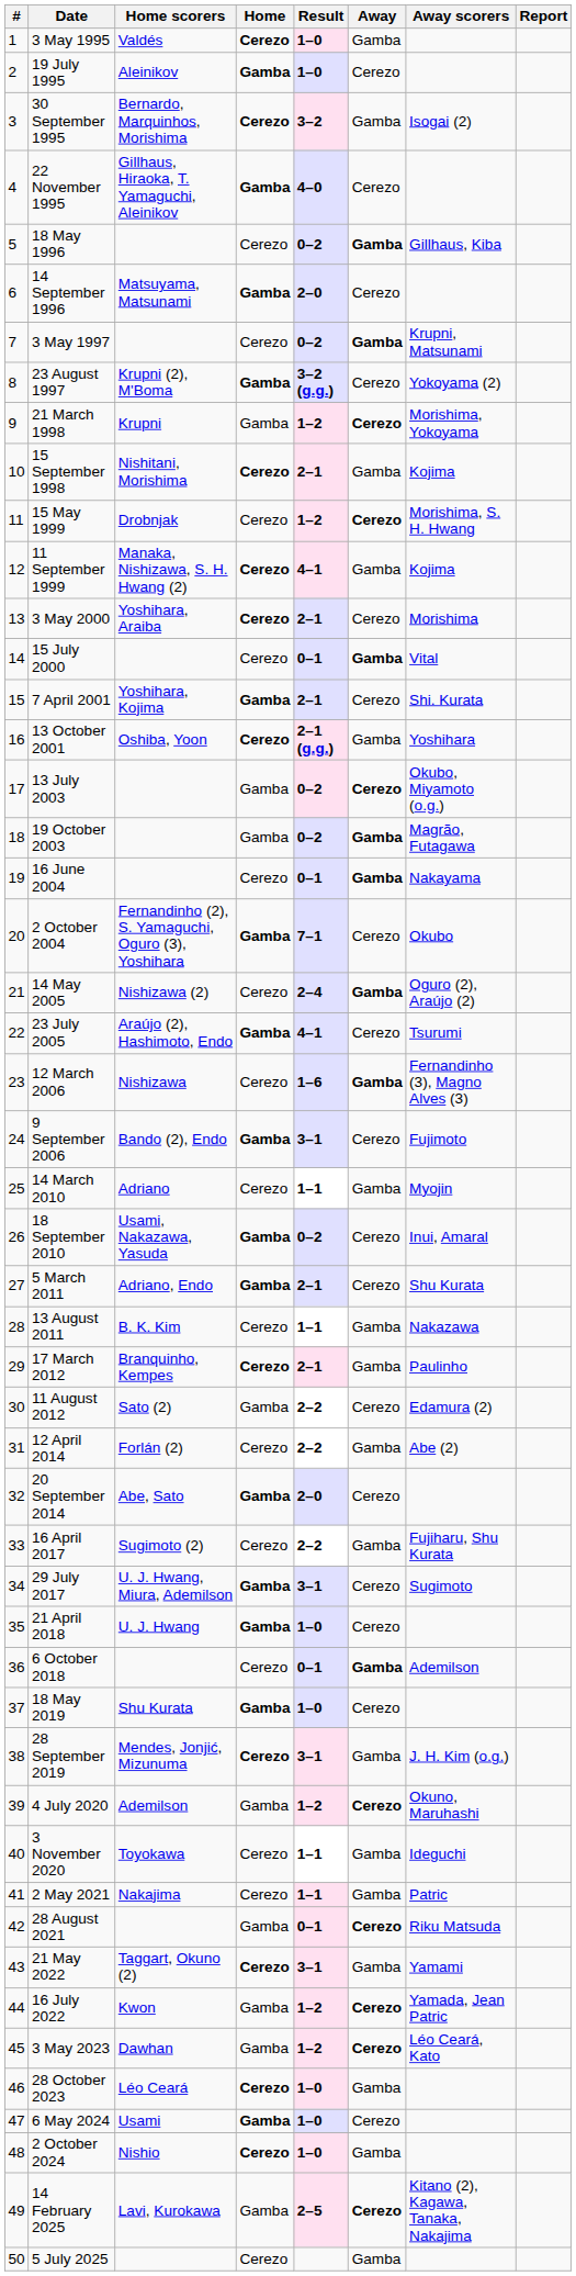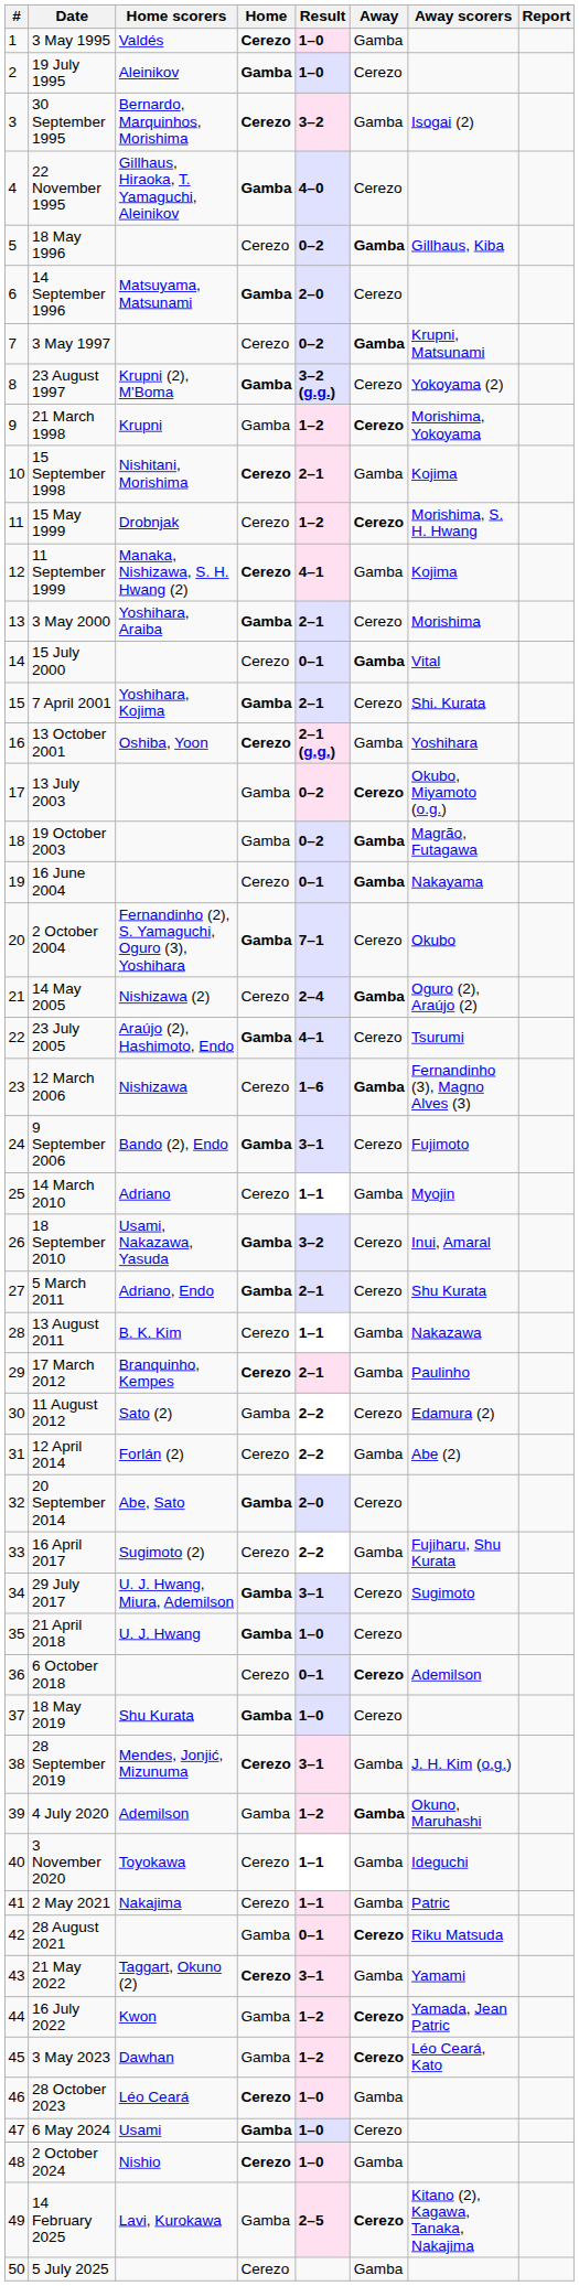3 May 2000 | Home: Cerezo -> Gamba
18 September 2010 | Result: 0–2 -> 3–2
6 October 2018 | Away: Gamba -> Cerezo
4 July 2020 | Away: Cerezo -> Gamba
